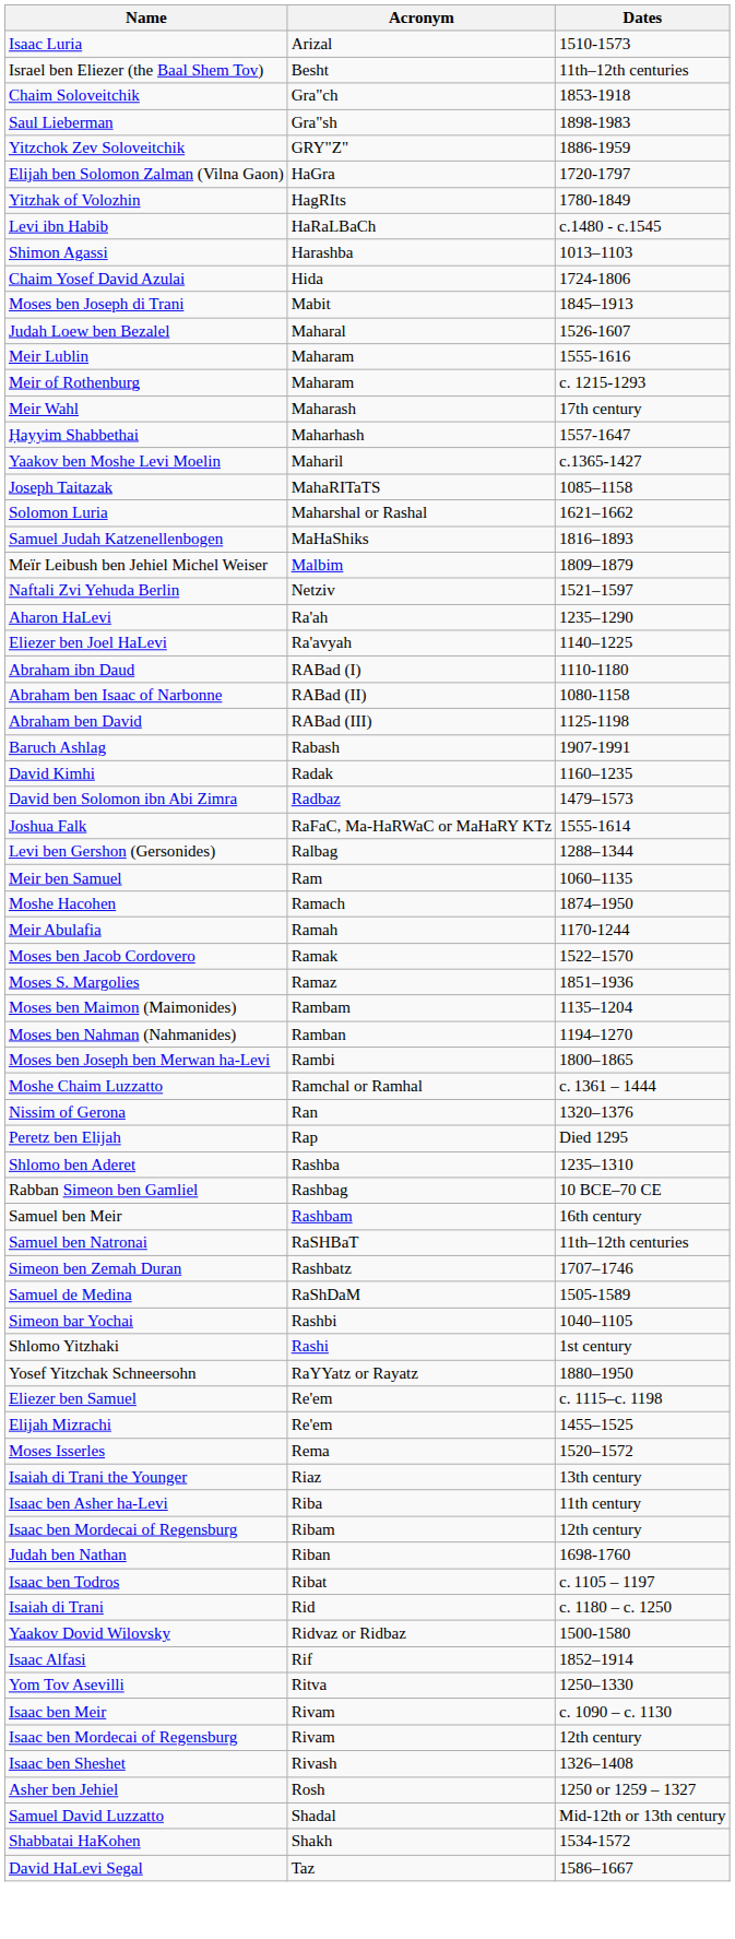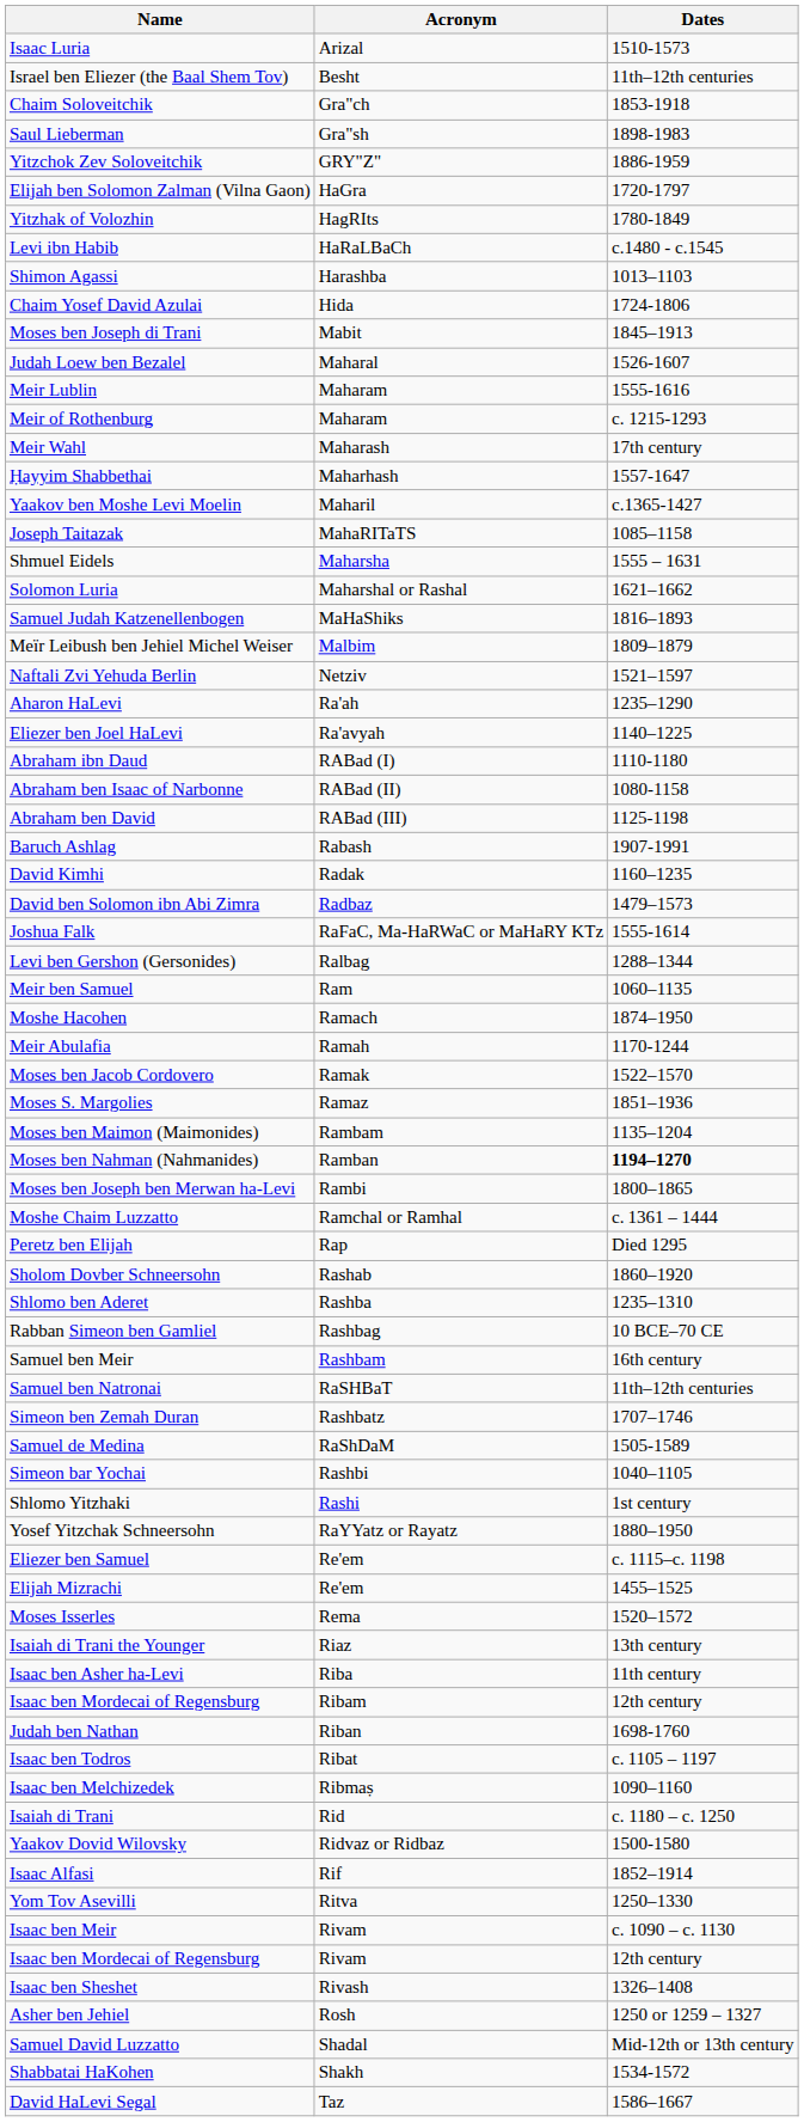+ row: Shmuel Eidels | Maharsha | 1555 – 1631
Moses ben Nahman (Nahmanides) | Dates: normal -> bold
- row: Nissim of Gerona | Ran | 1320–1376
+ row: Sholom Dovber Schneersohn | Rashab | 1860–1920
+ row: Isaac ben Melchizedek | Ribmaṣ | 1090–1160
